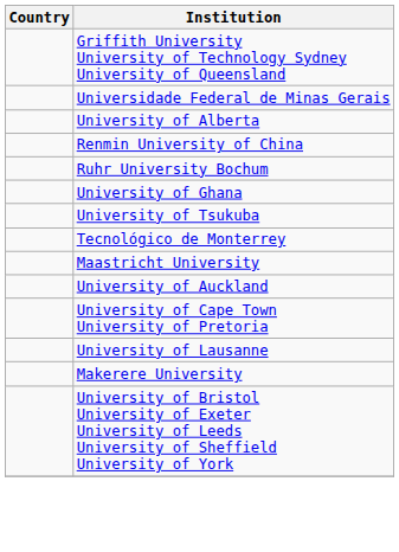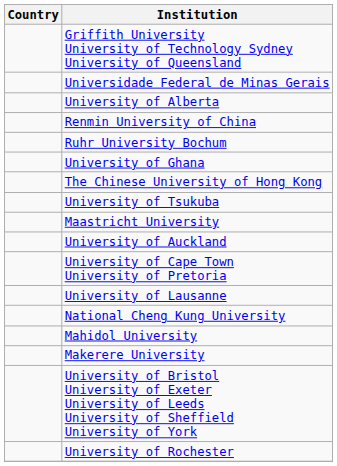+ row: The Chinese University of Hong Kong
- row: Tecnológico de Monterrey
+ row: National Cheng Kung University
+ row: Mahidol University
+ row: University of Rochester
